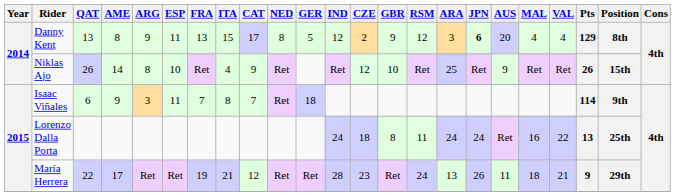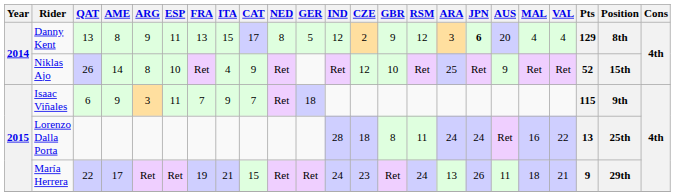Niklas Ajo | Pts: 26 -> 52
Isaac Viñales | ITA: 8 -> 9
Isaac Viñales | Pts: 114 -> 115
Lorenzo Dalla Porta | IND: 24 -> 28
María Herrera | CAT: 12 -> 15
María Herrera | IND: 28 -> 24
